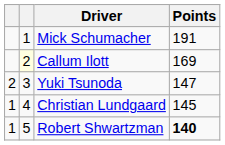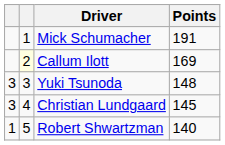Yuki Tsunoda | column 1: 2 -> 3
Yuki Tsunoda | Points: 147 -> 148
Christian Lundgaard | column 1: 1 -> 3
Robert Shwartzman | Points: bold -> normal
